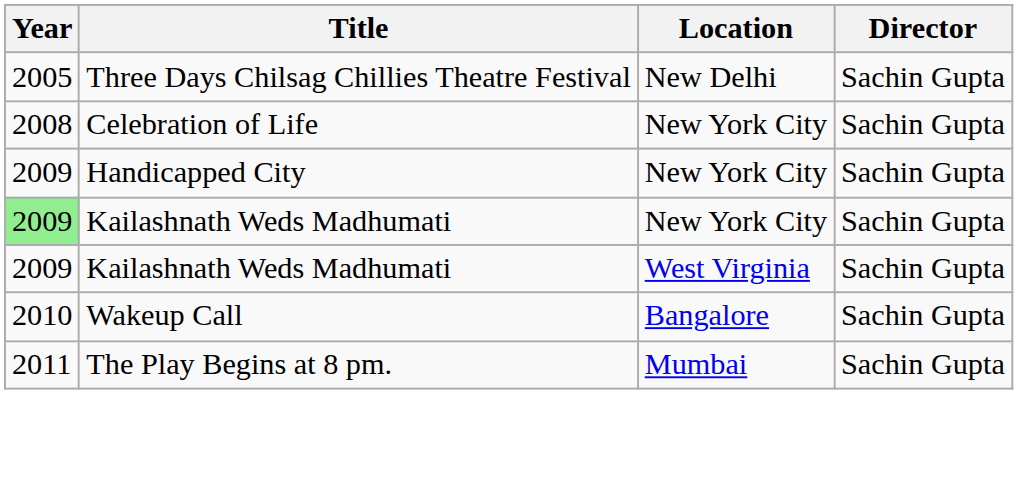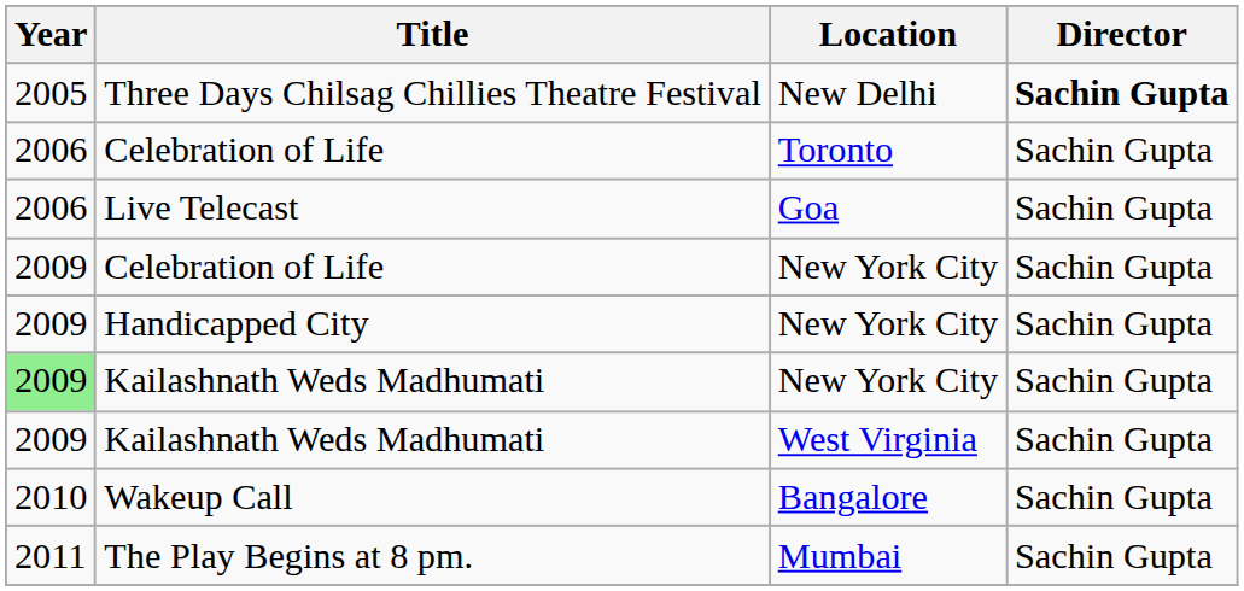Three Days Chilsag Chillies Theatre Festival | Director: normal -> bold
+ row: 2006 | Celebration of Life | Toronto | Sachin Gupta
+ row: 2006 | Live Telecast | Goa | Sachin Gupta
Celebration of Life / New York City | Year: 2008 -> 2009
